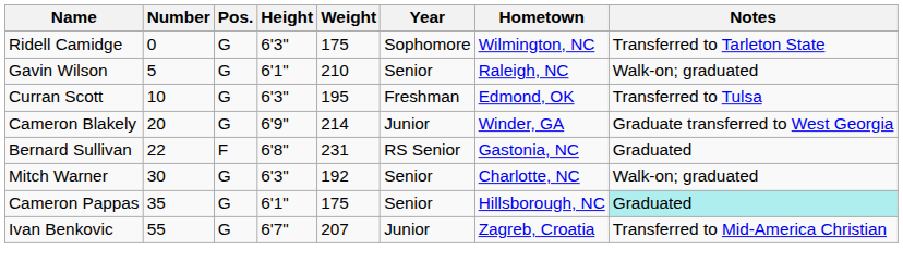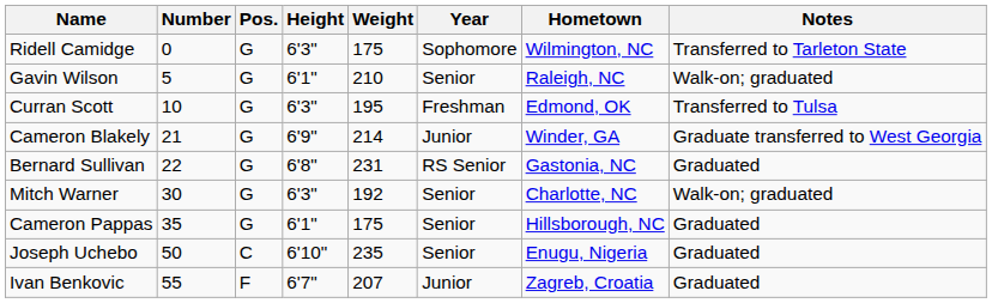Cameron Blakely | Number: 20 -> 21
Bernard Sullivan | Pos.: F -> G
Cameron Pappas | Notes: paleturquoise background -> no background
+ row: Joseph Uchebo | 50 | C | 6'10" | 235 | Senior | Enugu, Nigeria | Graduated
Ivan Benkovic | Pos.: G -> F
Ivan Benkovic | Notes: Transferred to Mid-America Christian -> Graduated
